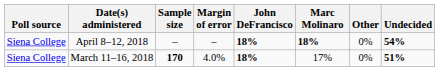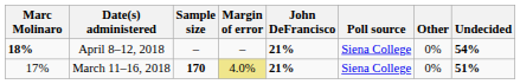columns swapped: Poll source <-> Marc Molinaro
April 8–12, 2018 | John DeFrancisco: 18% -> 21%
March 11–16, 2018 | Margin of error: no background -> khaki background
March 11–16, 2018 | John DeFrancisco: 18% -> 21%
